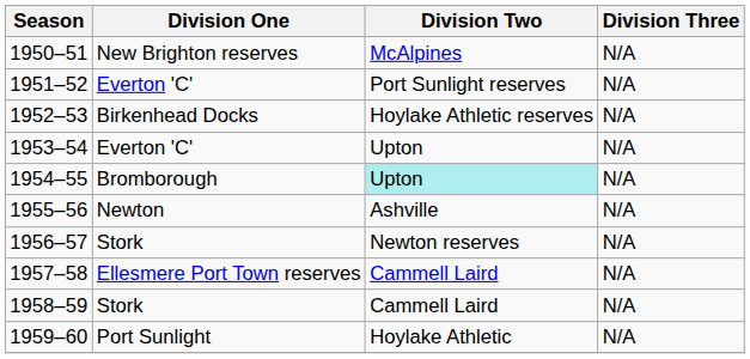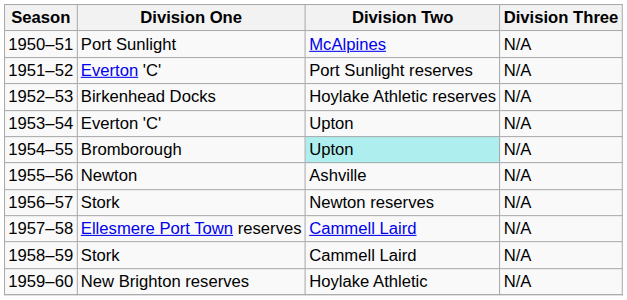1950–51 | Division One: New Brighton reserves -> Port Sunlight
1959–60 | Division One: Port Sunlight -> New Brighton reserves
